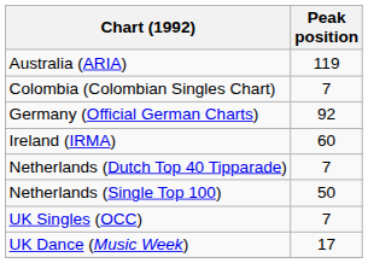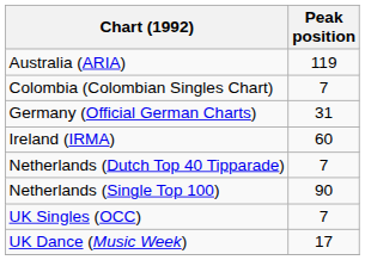Germany (Official German Charts) | Peak position: 92 -> 31
Netherlands (Single Top 100) | Peak position: 50 -> 90
